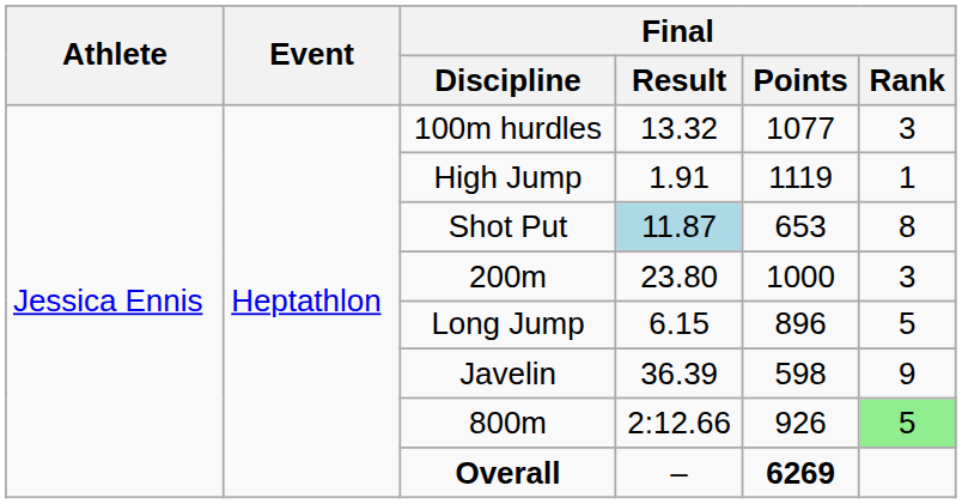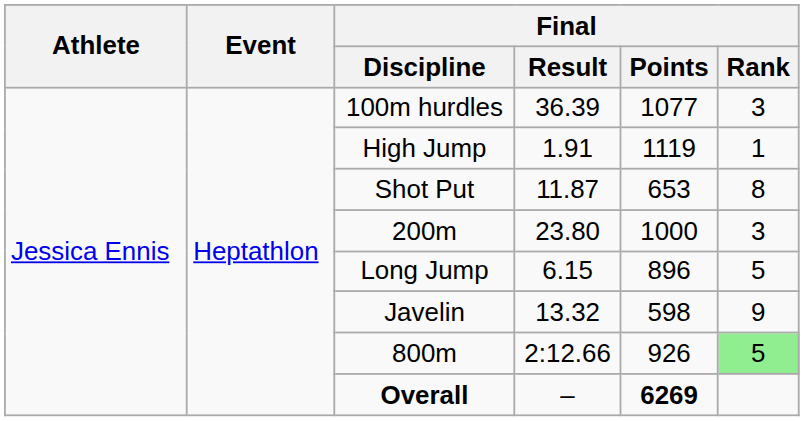100m hurdles | Final / Result: 13.32 -> 36.39
Shot Put | Final / Result: lightblue background -> no background
Javelin | Final / Result: 36.39 -> 13.32
